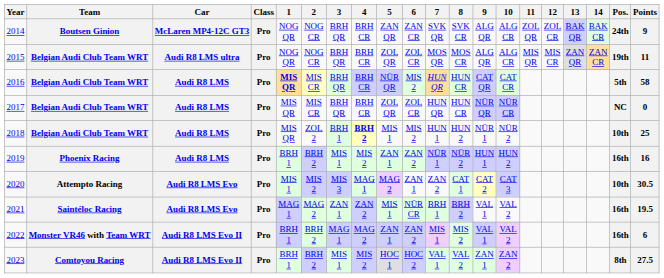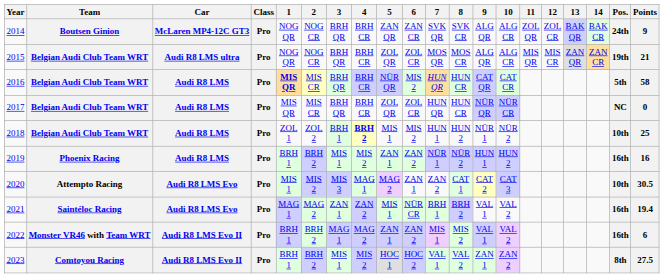2015 | Points: 11 -> 21
2018 | 1: MIS QR -> ZOL 1
2021 | Points: 19.5 -> 19.4
